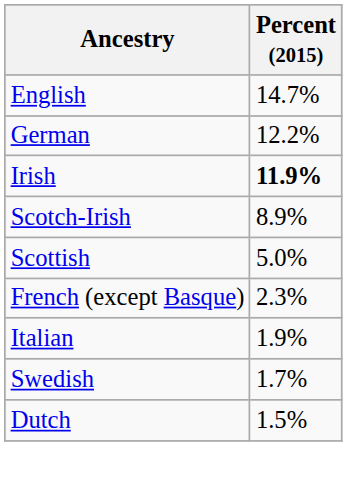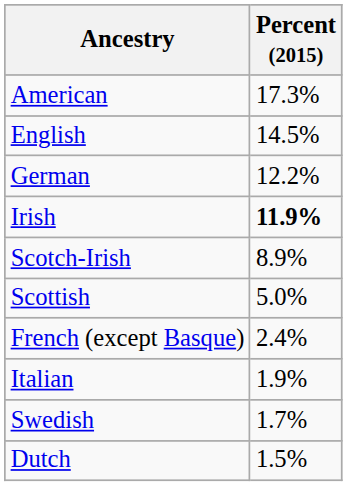+ row: American | 17.3%
English | Percent (2015): 14.7% -> 14.5%
French (except Basque) | Percent (2015): 2.3% -> 2.4%
